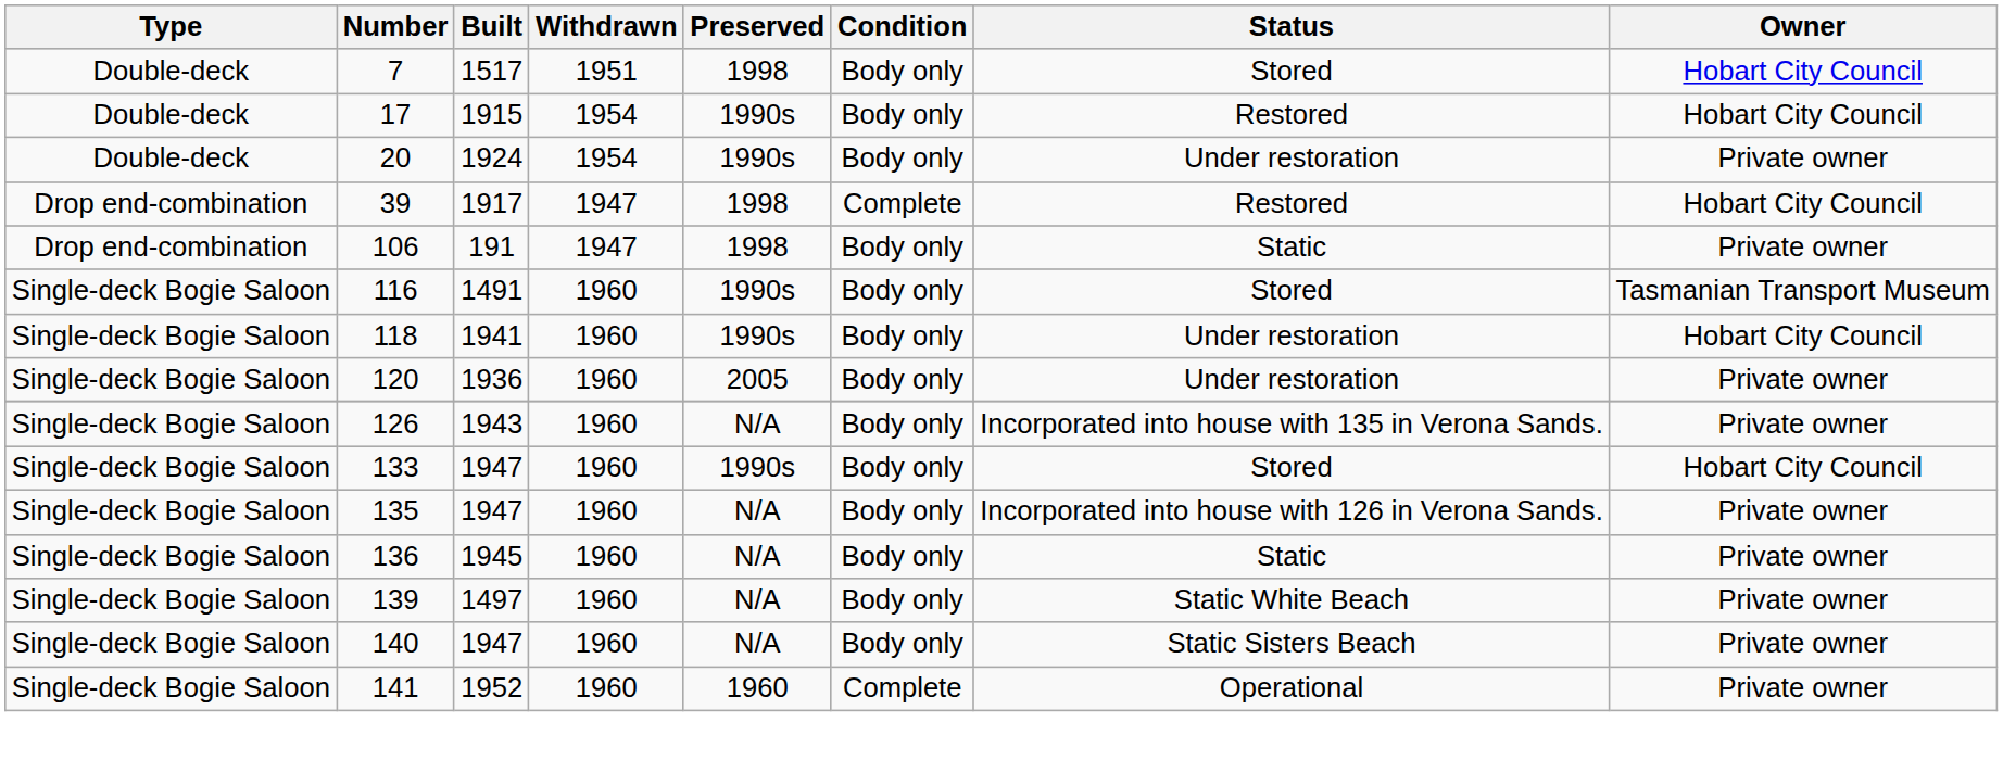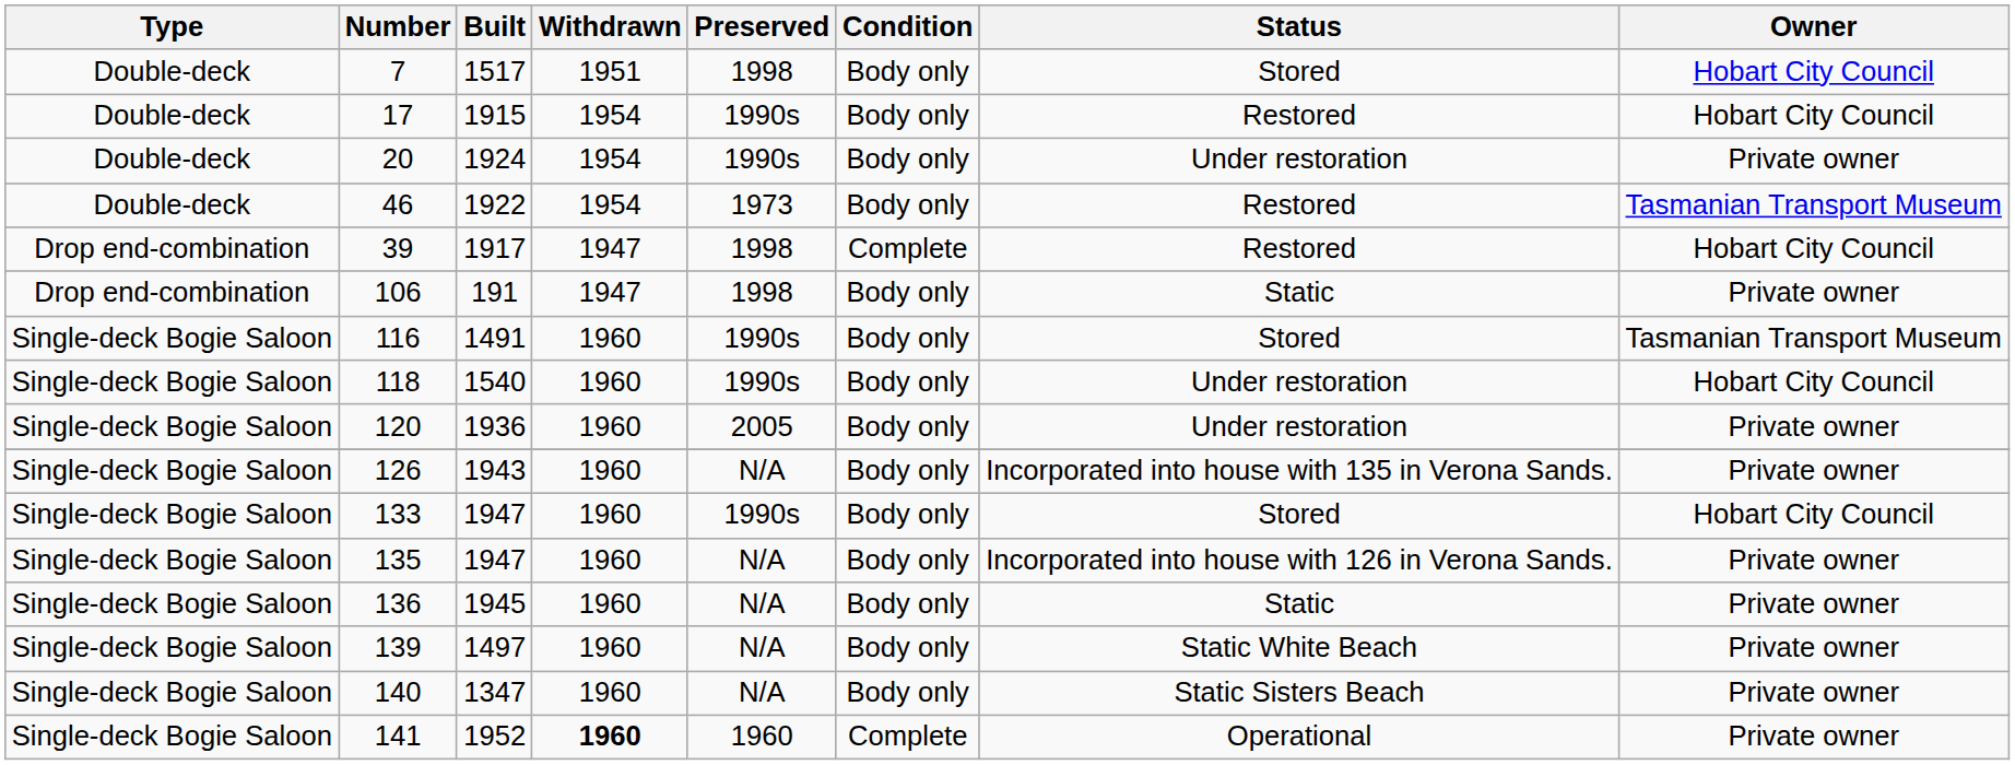+ row: Double-deck | 46 | 1922 | 1954 | 1973 | Body only | Restored | Tasmanian Transport Museum
118 | Built: 1941 -> 1540
140 | Built: 1947 -> 1347
141 | Withdrawn: normal -> bold
